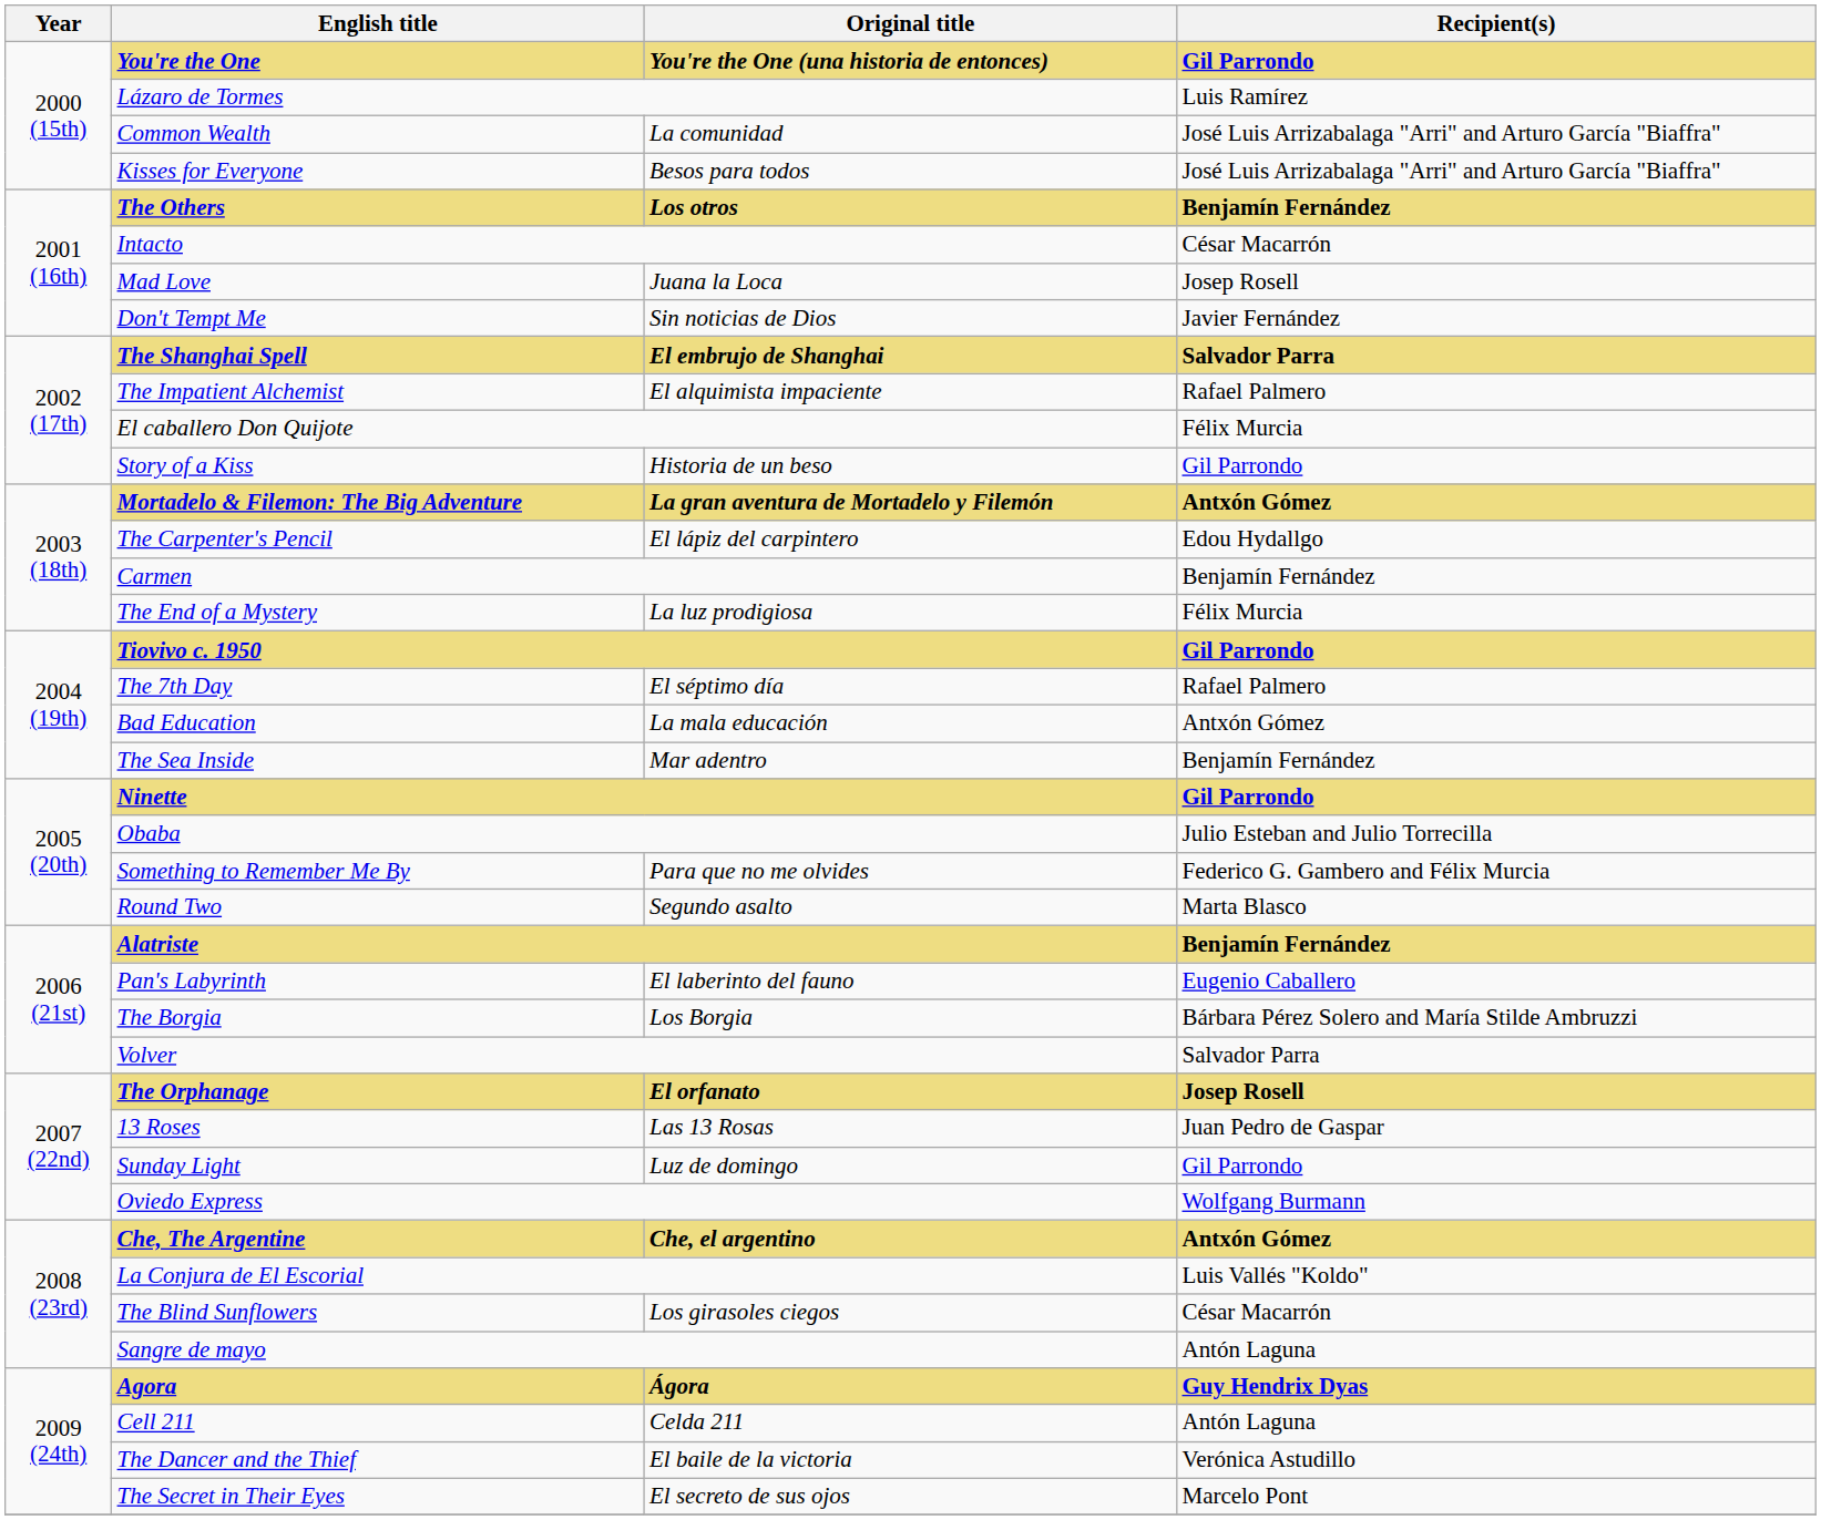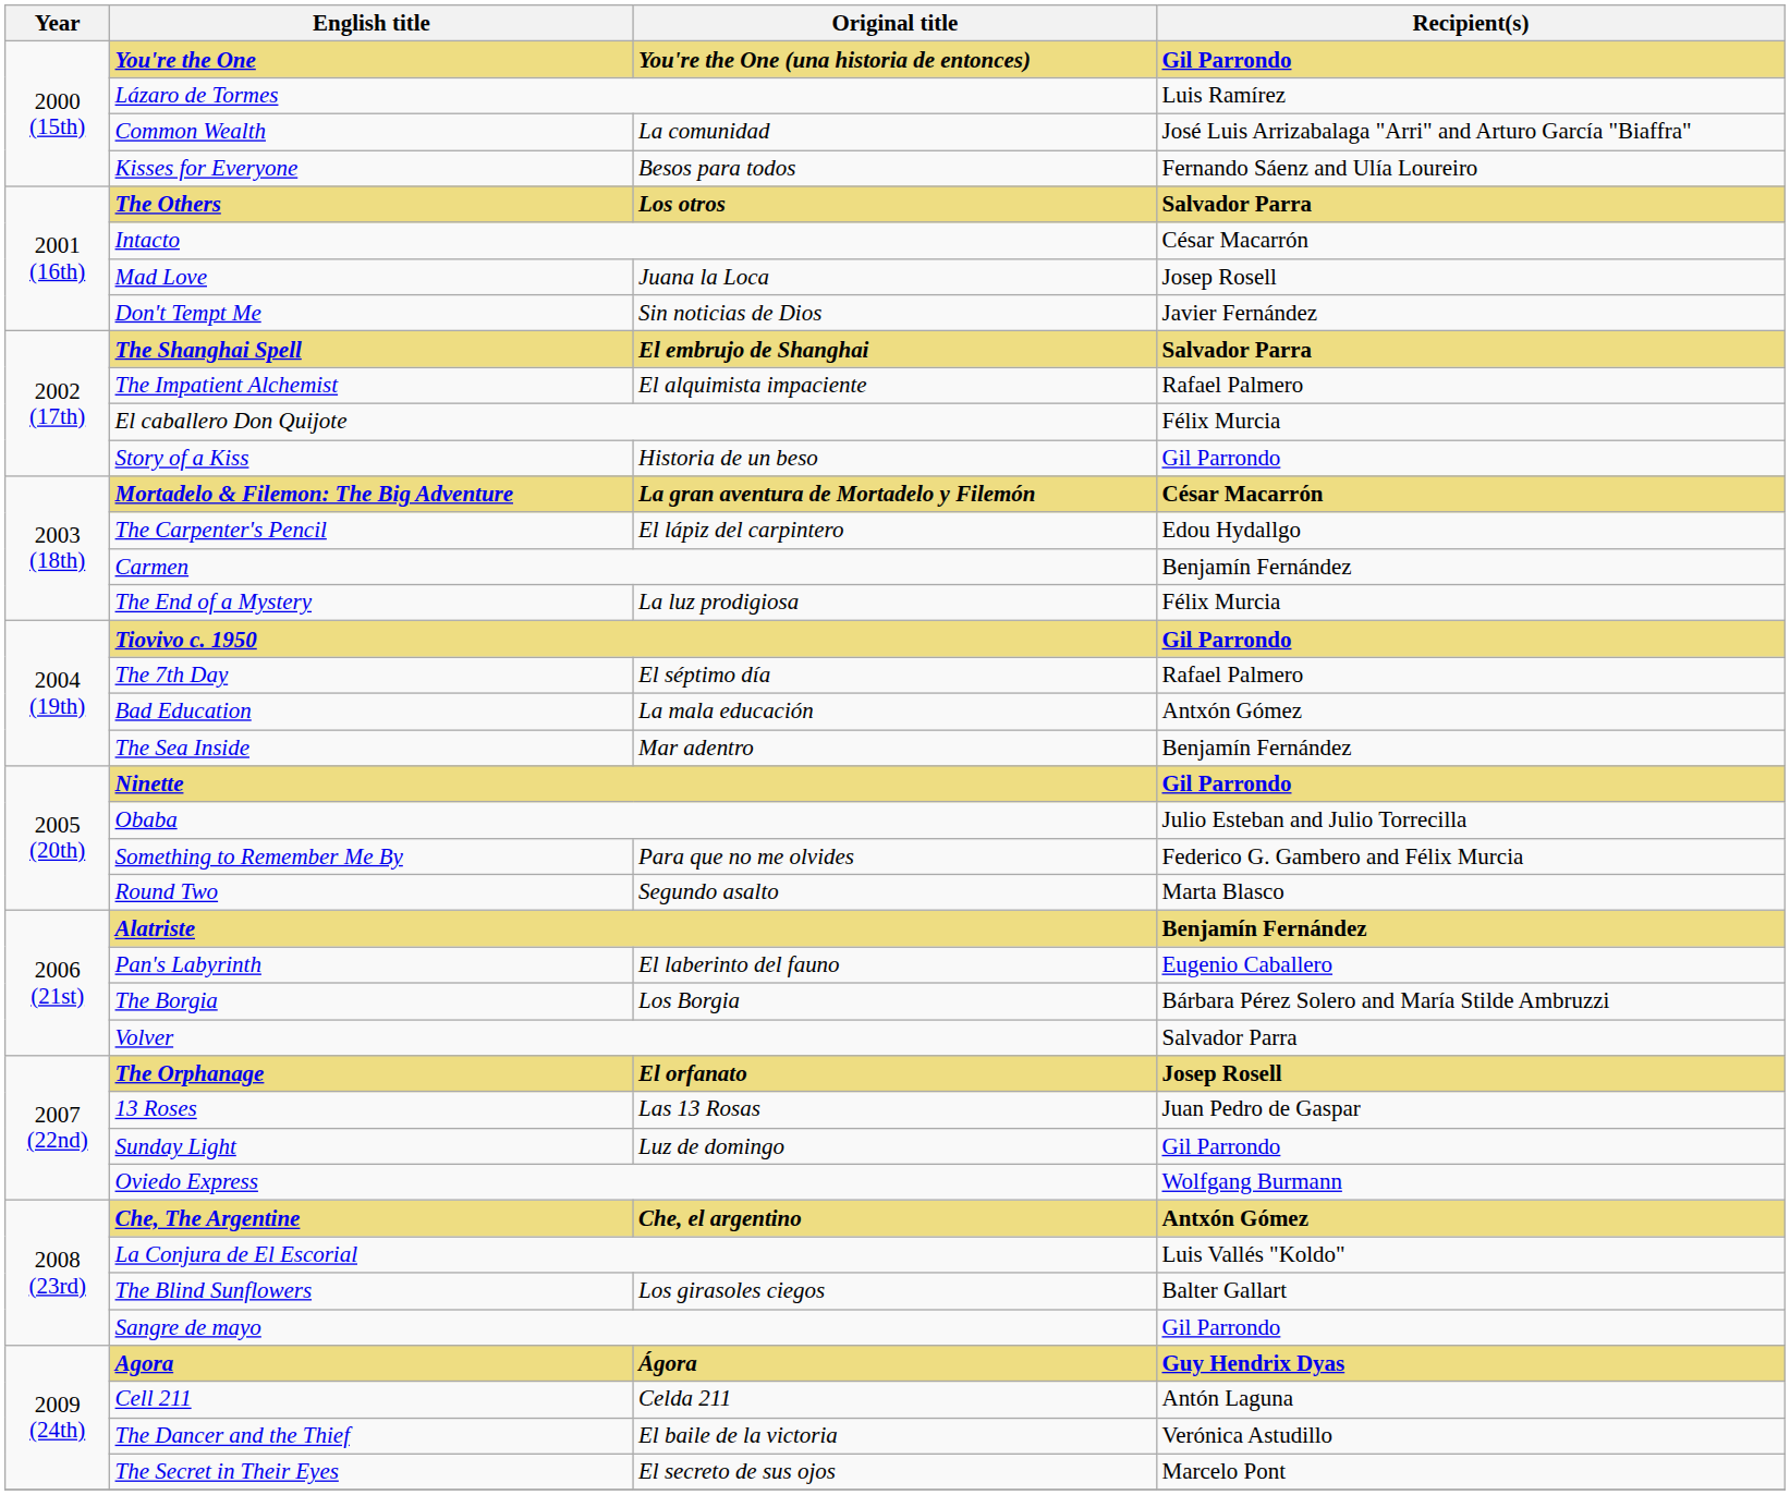Kisses for Everyone | Recipient(s): José Luis Arrizabalaga "Arri" and Arturo García "Biaffra" -> Fernando Sáenz and Ulía Loureiro
The Others | Recipient(s): Benjamín Fernández -> Salvador Parra
Mortadelo & Filemon: The Big Adventure | Recipient(s): Antxón Gómez -> César Macarrón
The Blind Sunflowers | Recipient(s): César Macarrón -> Balter Gallart
Sangre de mayo | Recipient(s): Antón Laguna -> Gil Parrondo
